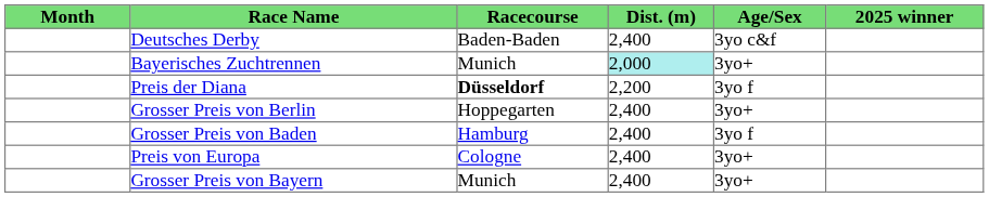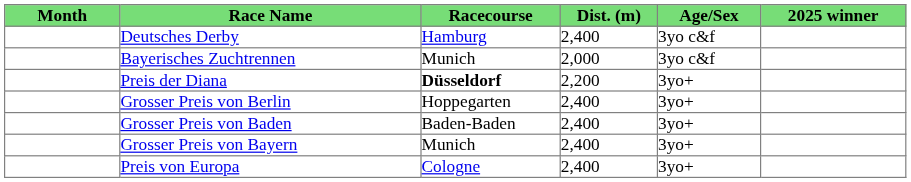Deutsches Derby | Racecourse: Baden-Baden -> Hamburg
Bayerisches Zuchtrennen | Dist. (m): paleturquoise background -> no background
Bayerisches Zuchtrennen | Age/Sex: 3yo+ -> 3yo c&f
Preis der Diana | Age/Sex: 3yo f -> 3yo+
Grosser Preis von Baden | Racecourse: Hamburg -> Baden-Baden
Grosser Preis von Baden | Age/Sex: 3yo f -> 3yo+
rows swapped: Preis von Europa <-> Grosser Preis von Bayern
